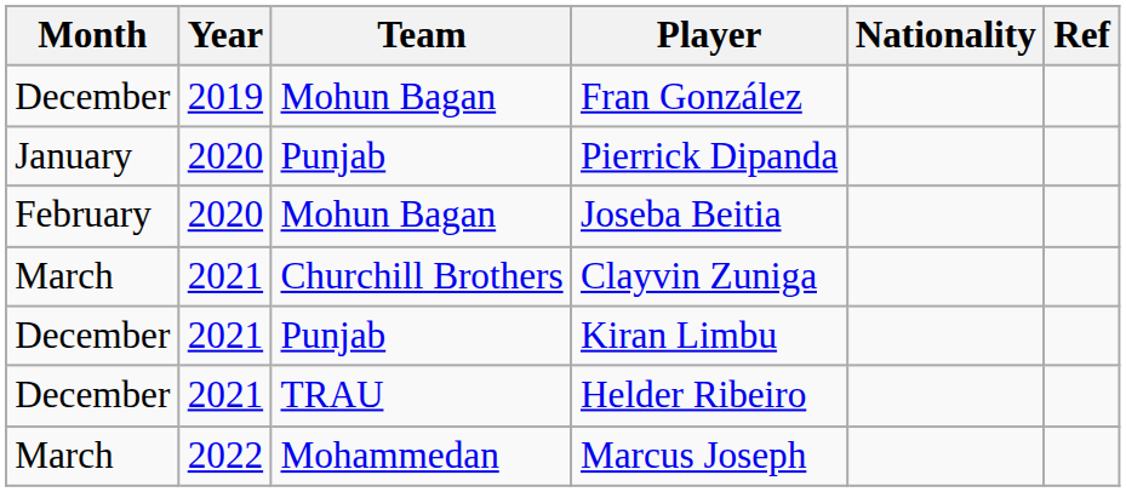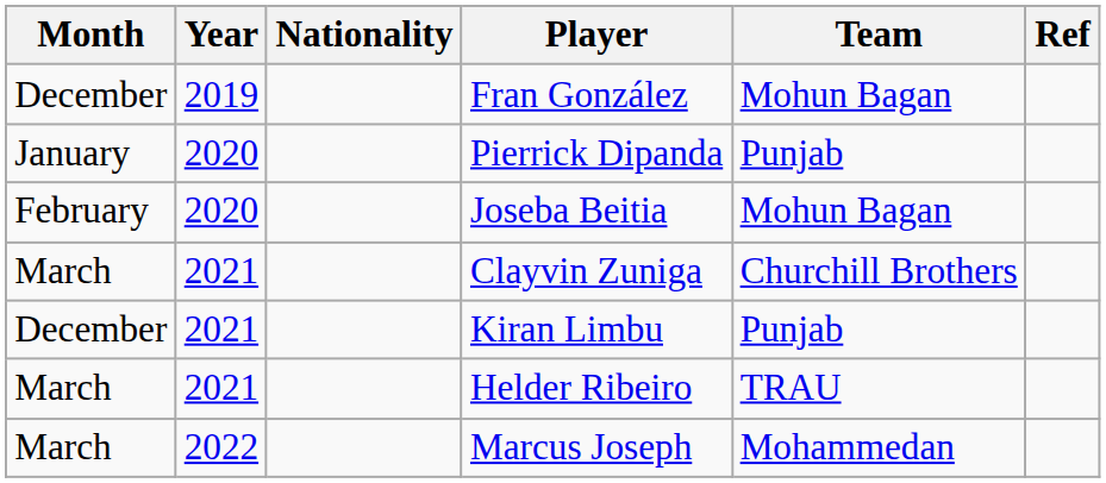columns swapped: Nationality <-> Team
Helder Ribeiro | Month: December -> March
